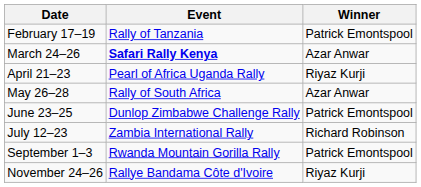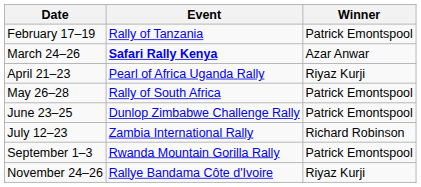May 26–28 | Winner: Azar Anwar -> Patrick Emontspool
